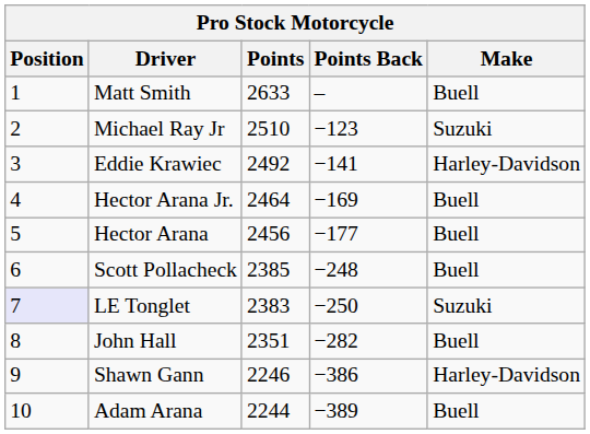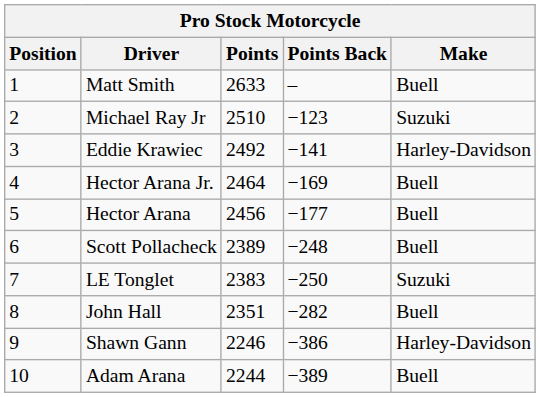Scott Pollacheck | Points: 2385 -> 2389
LE Tonglet | Position: lavender background -> no background
